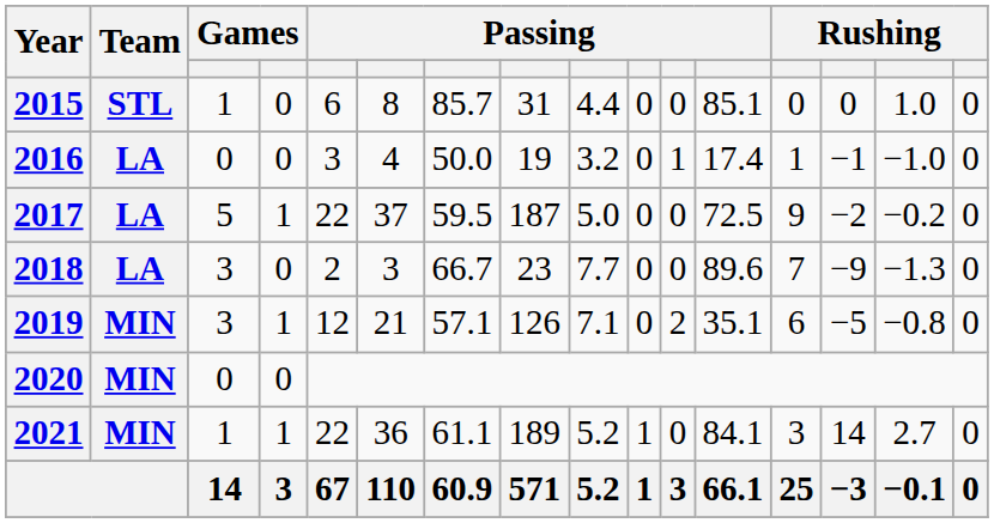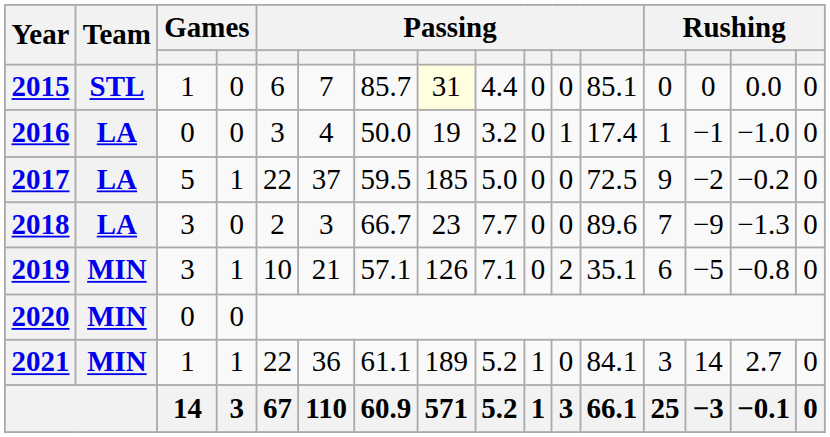2015 | column 6: 8 -> 7
2015 | column 8: no background -> lightyellow background
2015 | column 15: 1.0 -> 0.0
2017 | column 8: 187 -> 185
2019 | column 5: 12 -> 10
